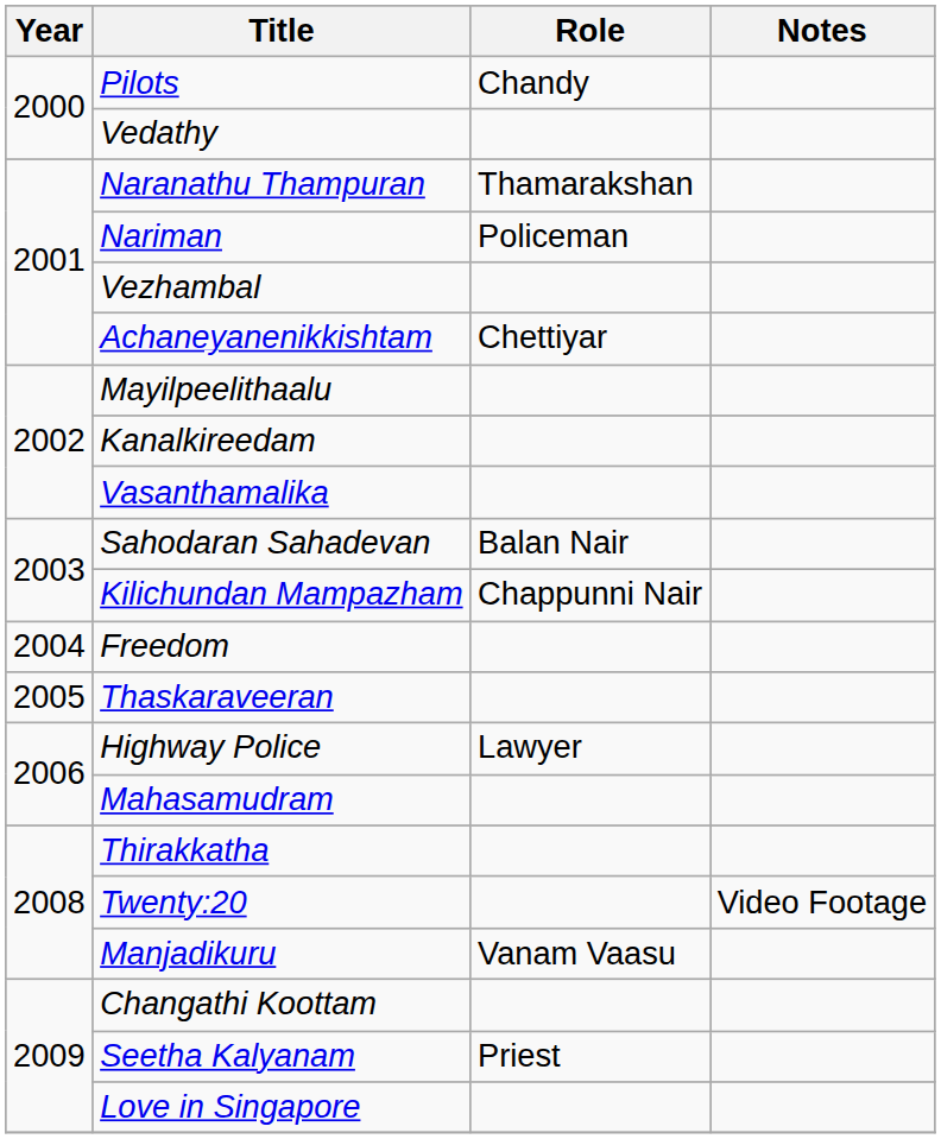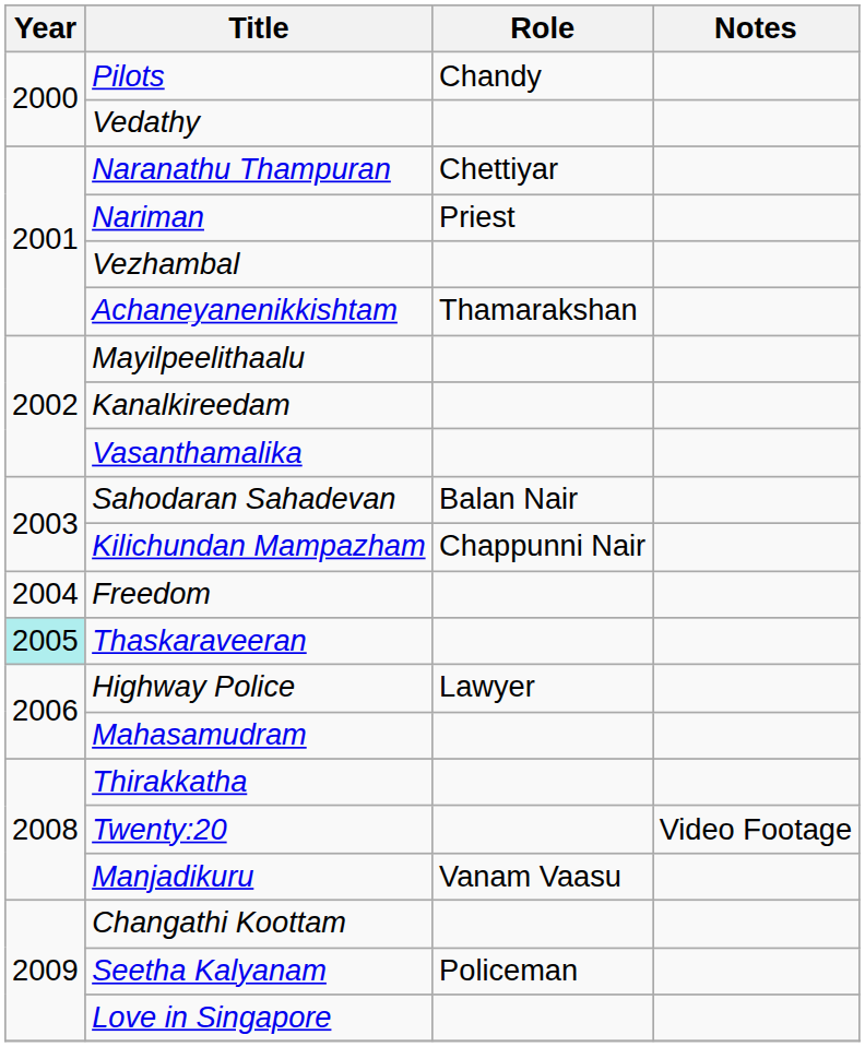Naranathu Thampuran | Role: Thamarakshan -> Chettiyar
Nariman | Role: Policeman -> Priest
Achaneyanenikkishtam | Role: Chettiyar -> Thamarakshan
Thaskaraveeran | Year: no background -> paleturquoise background
Seetha Kalyanam | Role: Priest -> Policeman
